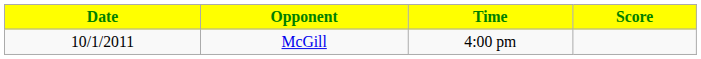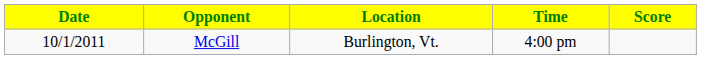+ column: Location | Burlington, Vt.
